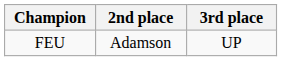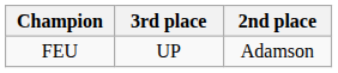columns swapped: 2nd place <-> 3rd place
